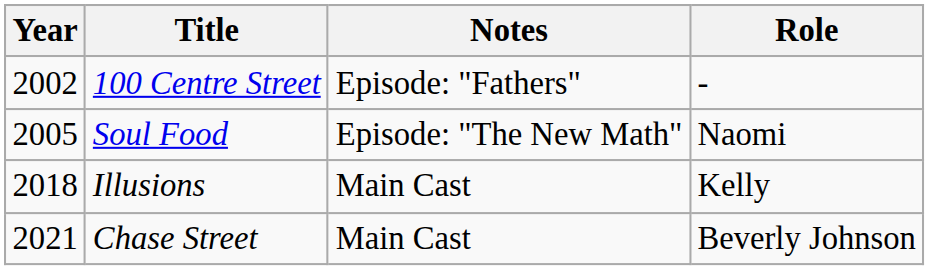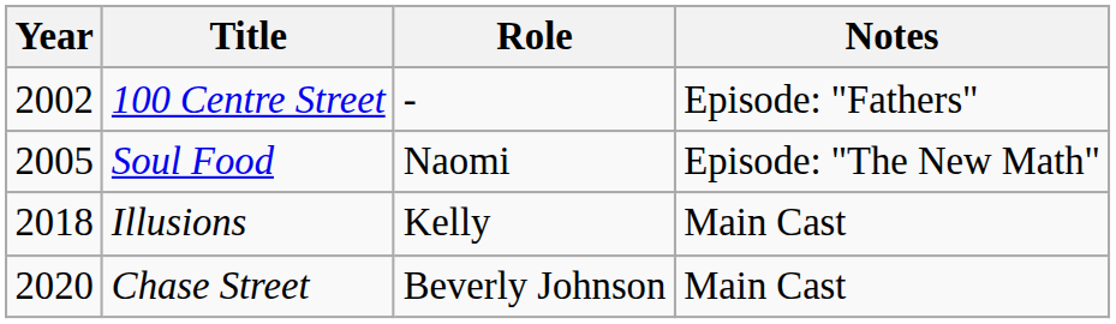columns swapped: Role <-> Notes
Chase Street | Year: 2021 -> 2020
